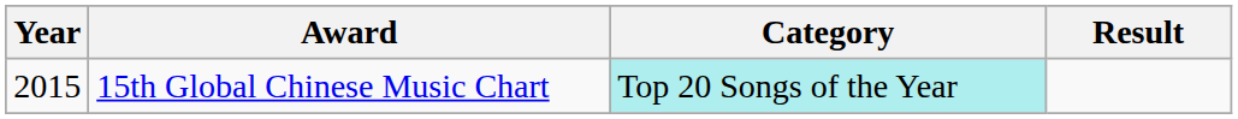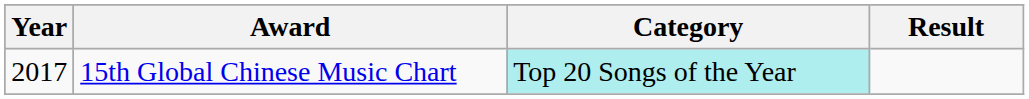15th Global Chinese Music Chart | Year: 2015 -> 2017
